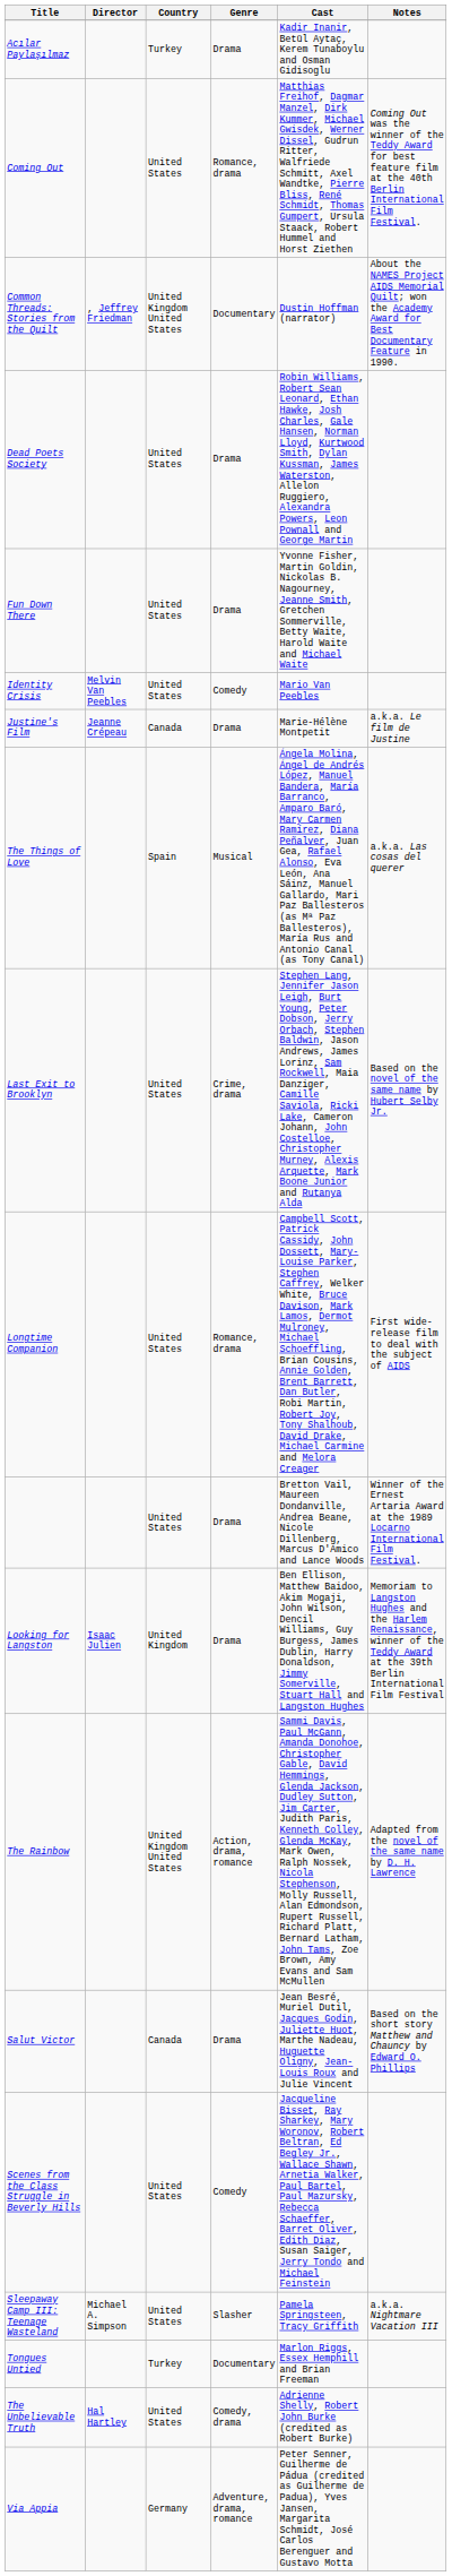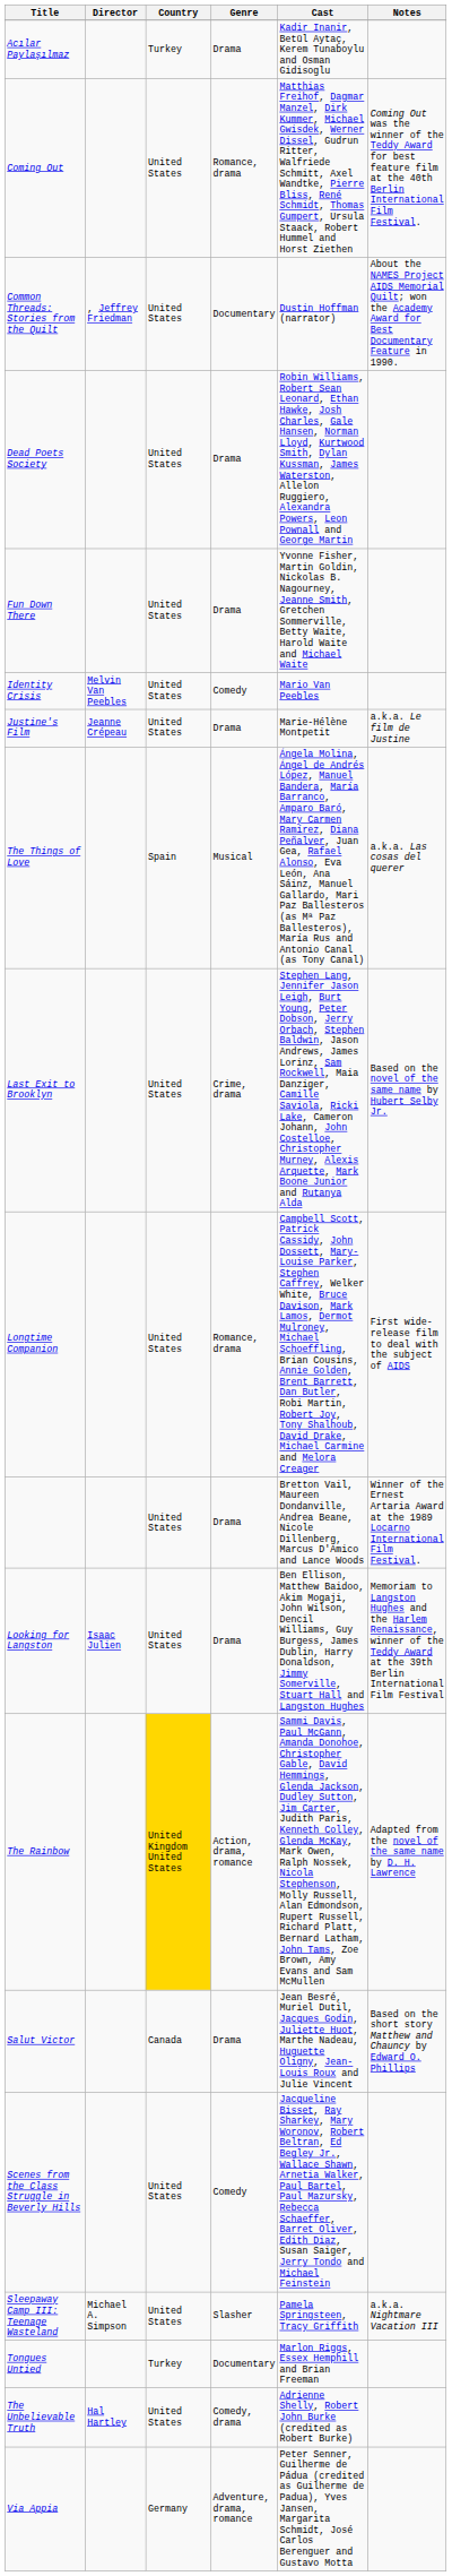Common Threads: Stories from the Quilt | Country: United Kingdom United States -> United States
Justine's Film | Country: Canada -> United States
Looking for Langston | Country: United Kingdom -> United States
The Rainbow | Country: no background -> gold background
